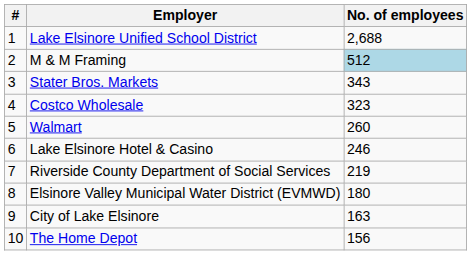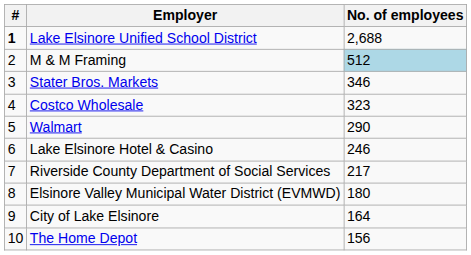Lake Elsinore Unified School District | #: normal -> bold
Stater Bros. Markets | No. of employees: 343 -> 346
Walmart | No. of employees: 260 -> 290
Riverside County Department of Social Services | No. of employees: 219 -> 217
City of Lake Elsinore | No. of employees: 163 -> 164
